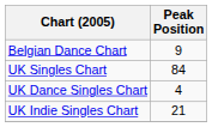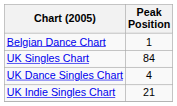Belgian Dance Chart | Peak Position: 9 -> 1
